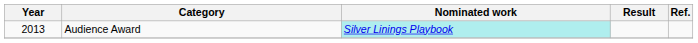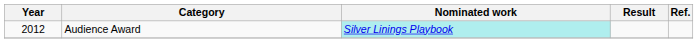Audience Award | Year: 2013 -> 2012
